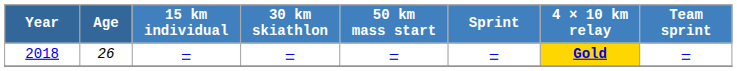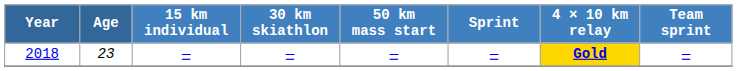2018 | Age: 26 -> 23
